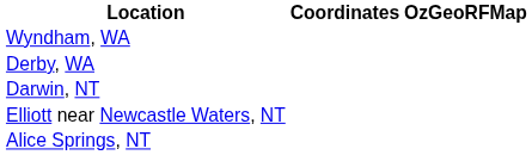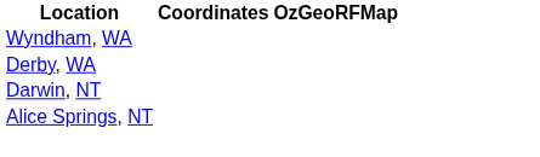- row: Elliott near Newcastle Waters, NT
